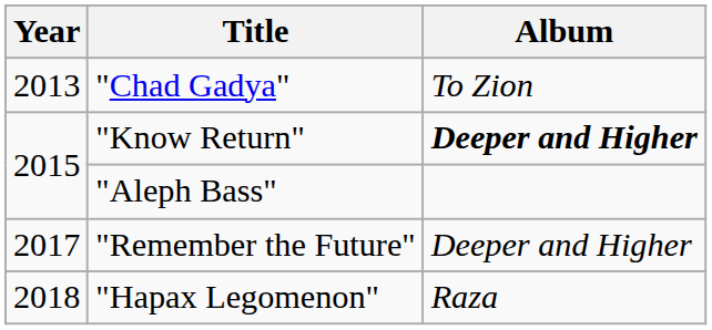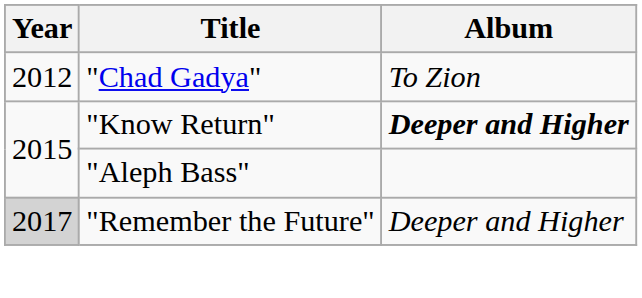"Chad Gadya" | Year: 2013 -> 2012
"Remember the Future" | Year: no background -> lightgrey background
- row: 2018 | "Hapax Legomenon" | Raza
